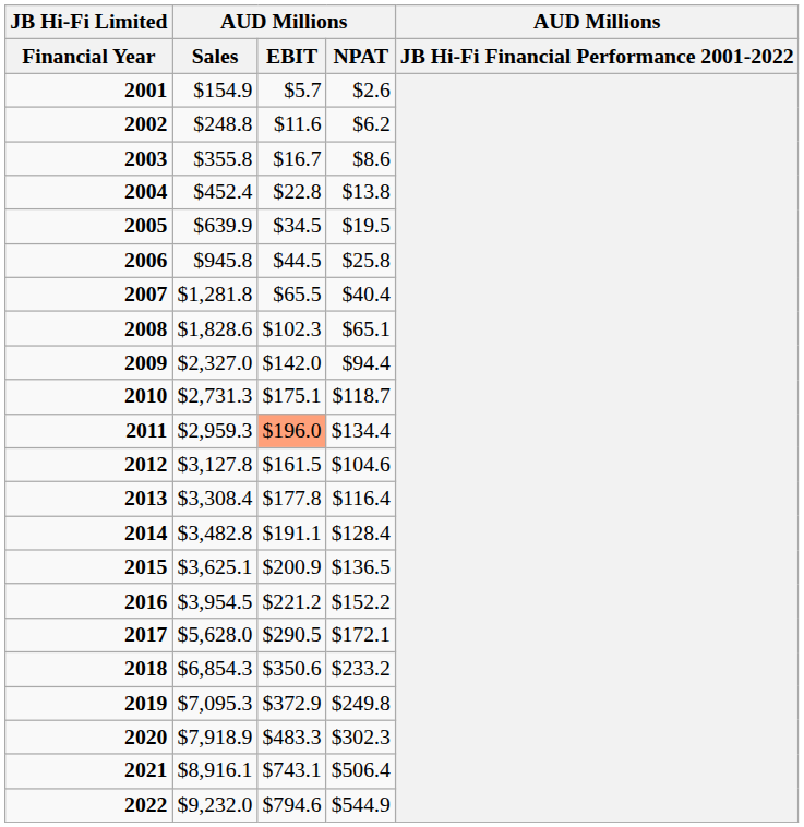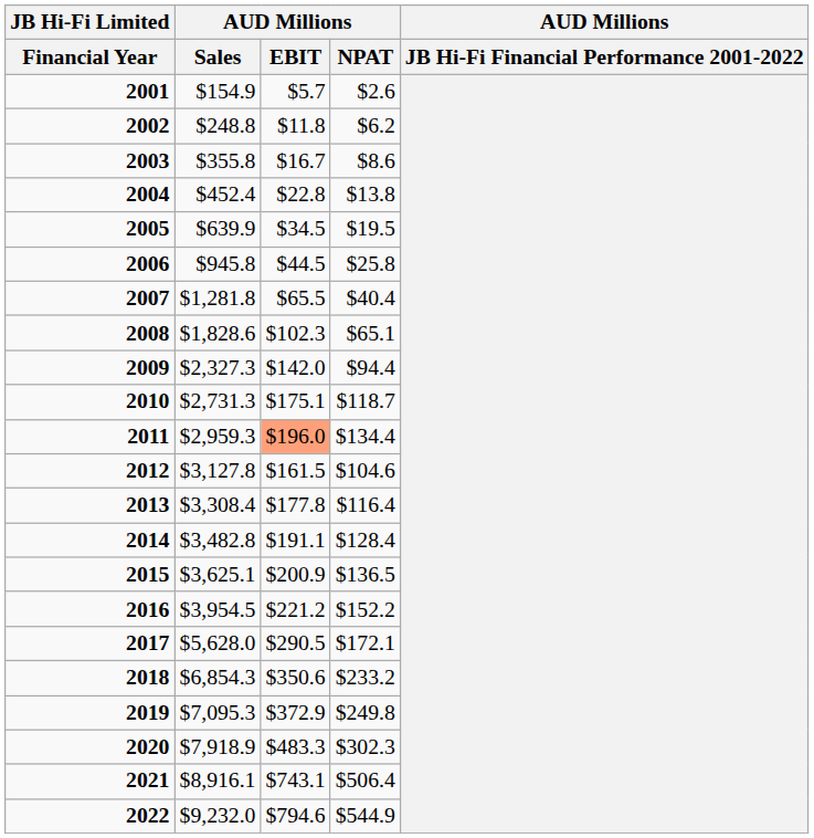2002 | AUD Millions / EBIT: $11.6 -> $11.8
2009 | AUD Millions / Sales: $2,327.0 -> $2,327.3
